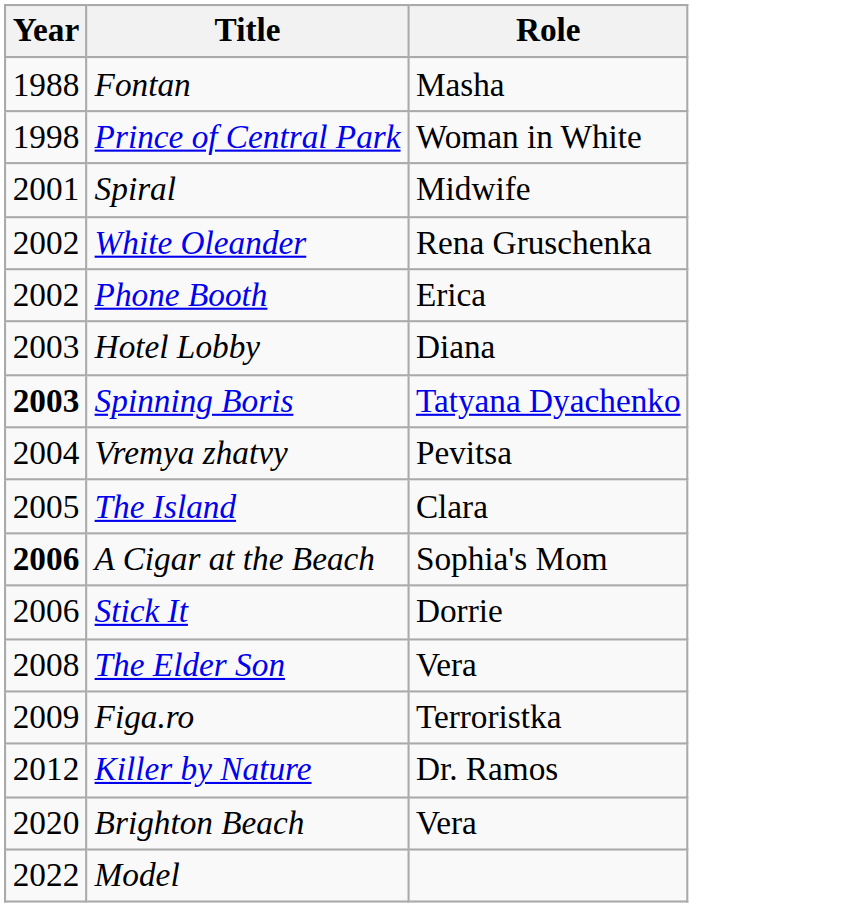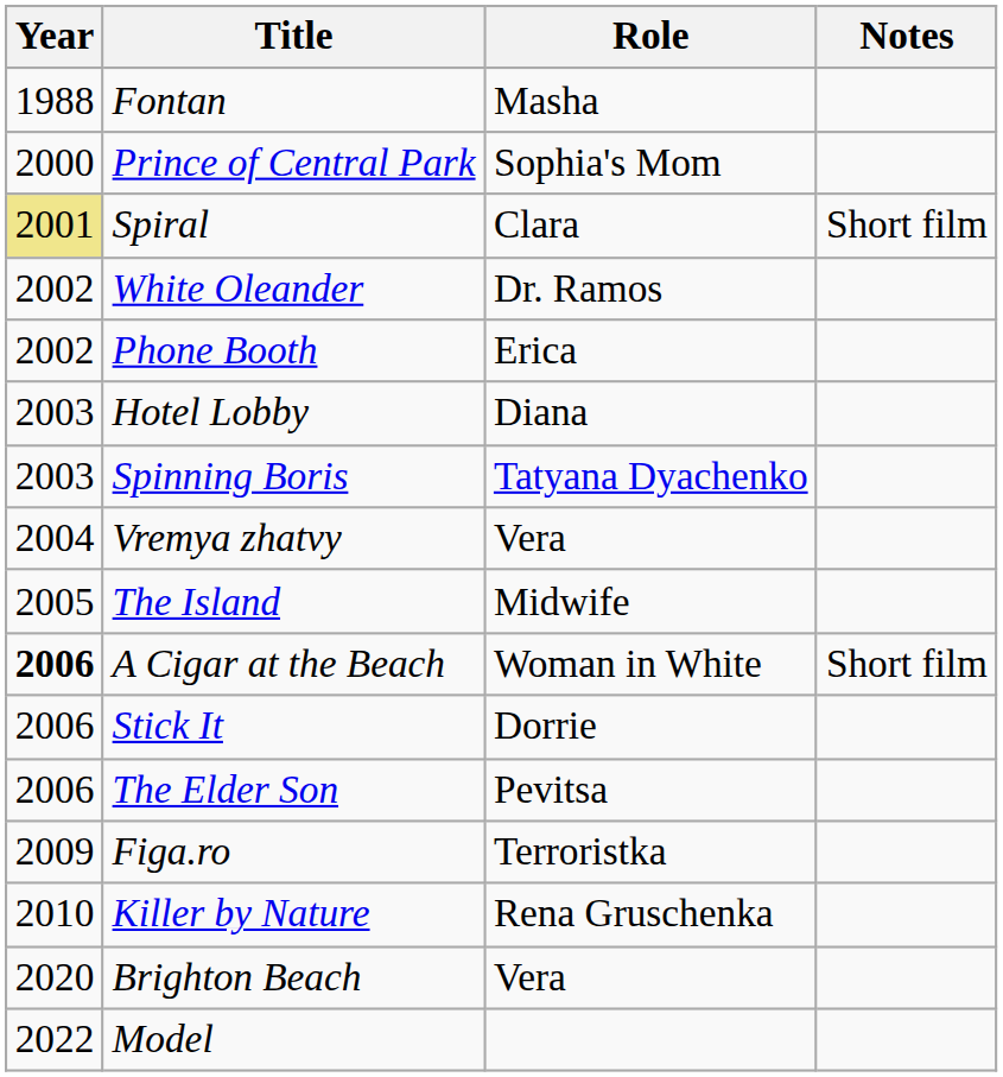+ column: Notes | Short film | Short film
Prince of Central Park | Year: 1998 -> 2000
Prince of Central Park | Role: Woman in White -> Sophia's Mom
Spiral | Year: no background -> khaki background
Spiral | Role: Midwife -> Clara
White Oleander | Role: Rena Gruschenka -> Dr. Ramos
Spinning Boris | Year: bold -> normal
Vremya zhatvy | Role: Pevitsa -> Vera
The Island | Role: Clara -> Midwife
A Cigar at the Beach | Role: Sophia's Mom -> Woman in White
The Elder Son | Year: 2008 -> 2006
The Elder Son | Role: Vera -> Pevitsa
Killer by Nature | Year: 2012 -> 2010
Killer by Nature | Role: Dr. Ramos -> Rena Gruschenka
